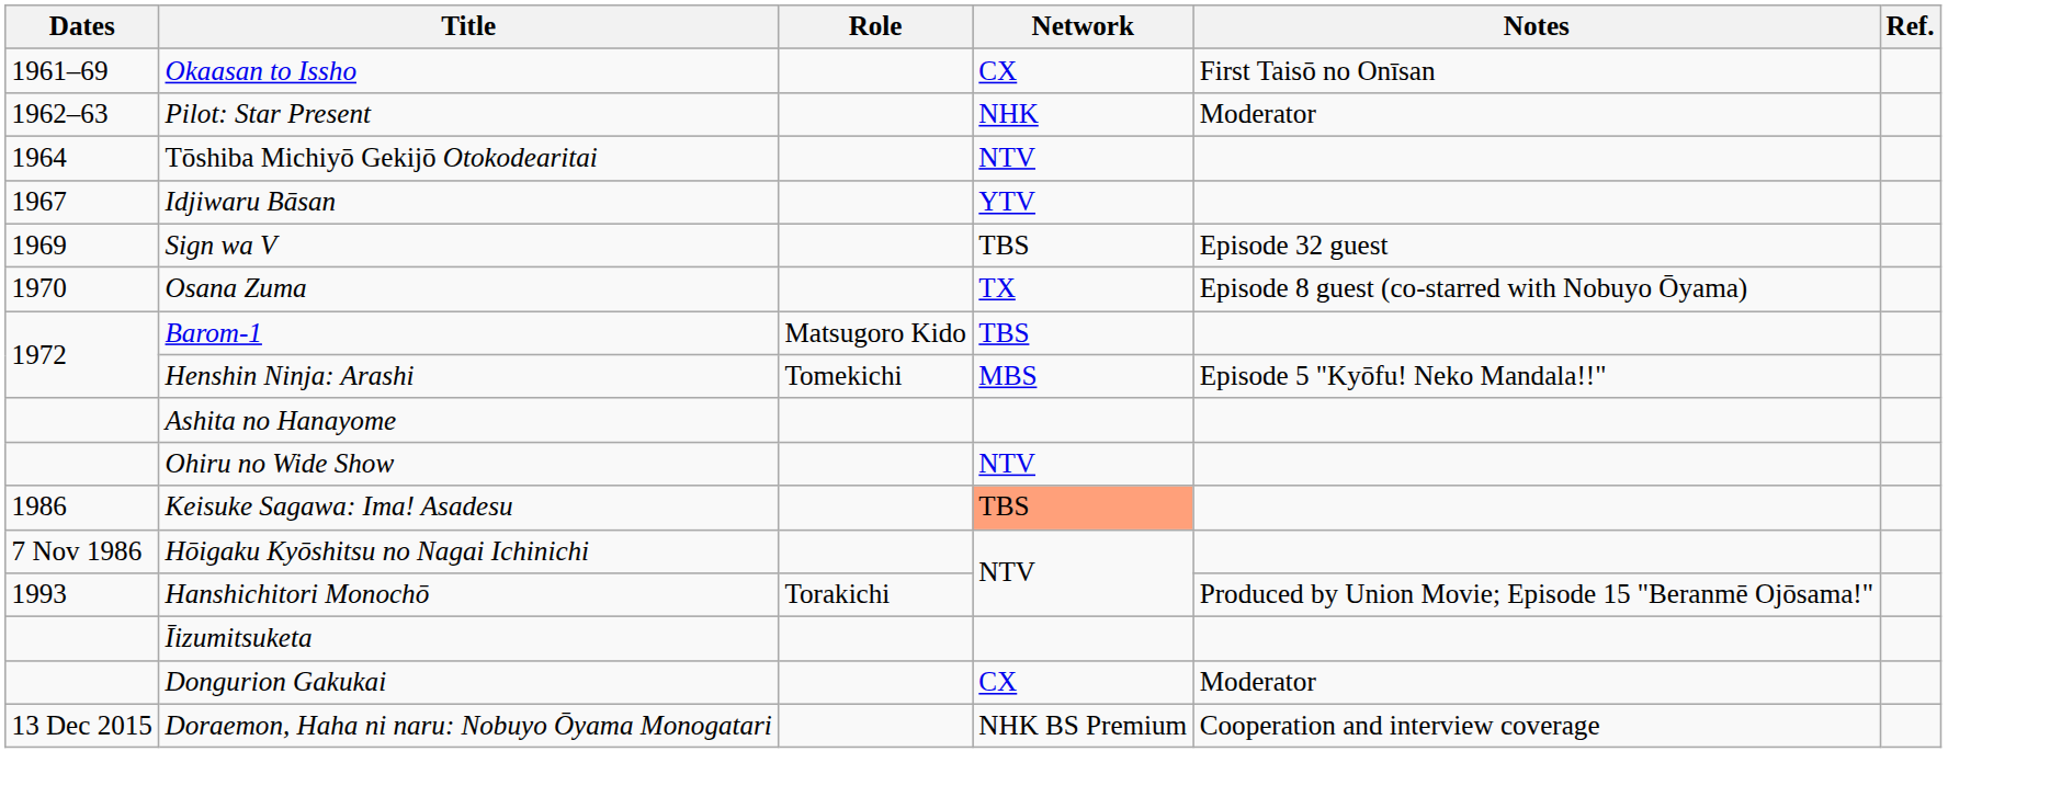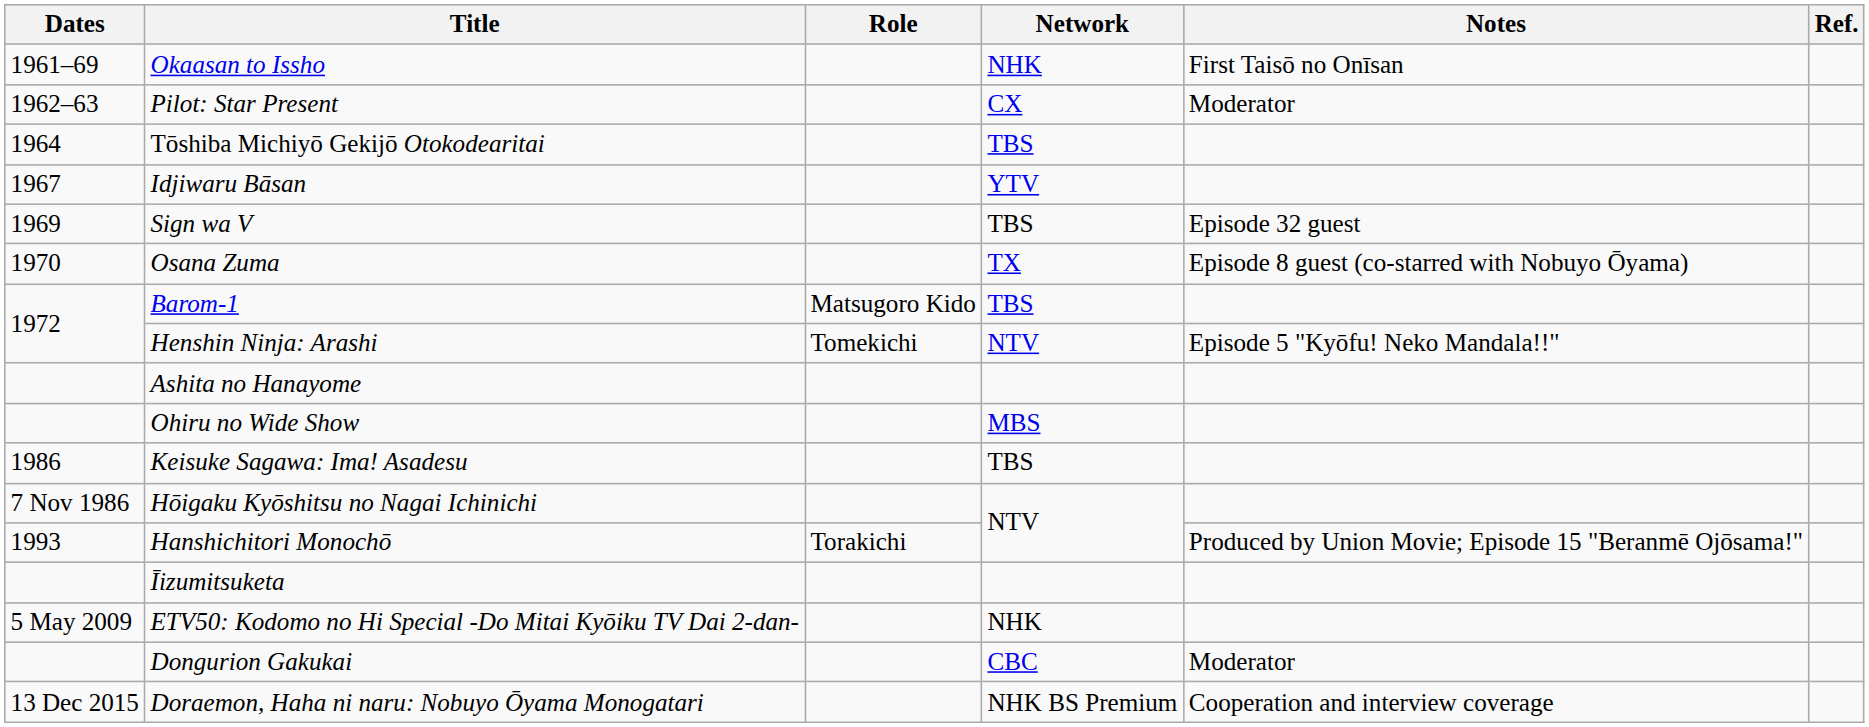Okaasan to Issho | Network: CX -> NHK
Pilot: Star Present | Network: NHK -> CX
Tōshiba Michiyō Gekijō Otokodearitai | Network: NTV -> TBS
Henshin Ninja: Arashi | Network: MBS -> NTV
Ohiru no Wide Show | Network: NTV -> MBS
Keisuke Sagawa: Ima! Asadesu | Network: lightsalmon background -> no background
+ row: 5 May 2009 | ETV50: Kodomo no Hi Special -Do Mitai Kyōiku TV Dai 2-dan- | NHK
Dongurion Gakukai | Network: CX -> CBC
